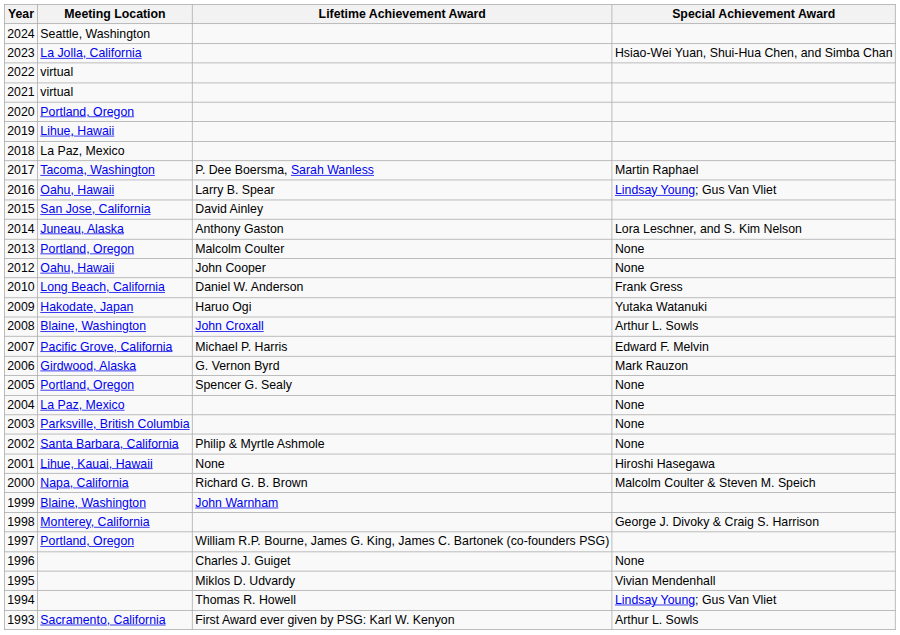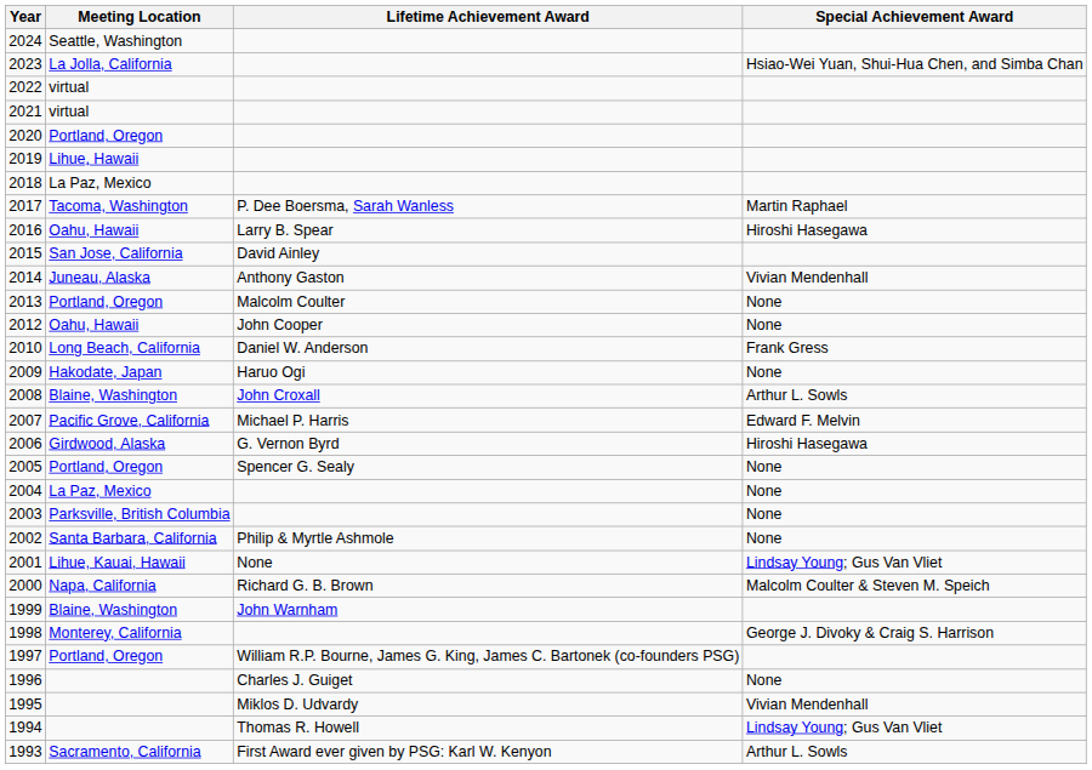2016 | Special Achievement Award: Lindsay Young; Gus Van Vliet -> Hiroshi Hasegawa
2014 | Special Achievement Award: Lora Leschner, and S. Kim Nelson -> Vivian Mendenhall
2009 | Special Achievement Award: Yutaka Watanuki -> None
2006 | Special Achievement Award: Mark Rauzon -> Hiroshi Hasegawa
2001 | Special Achievement Award: Hiroshi Hasegawa -> Lindsay Young; Gus Van Vliet
